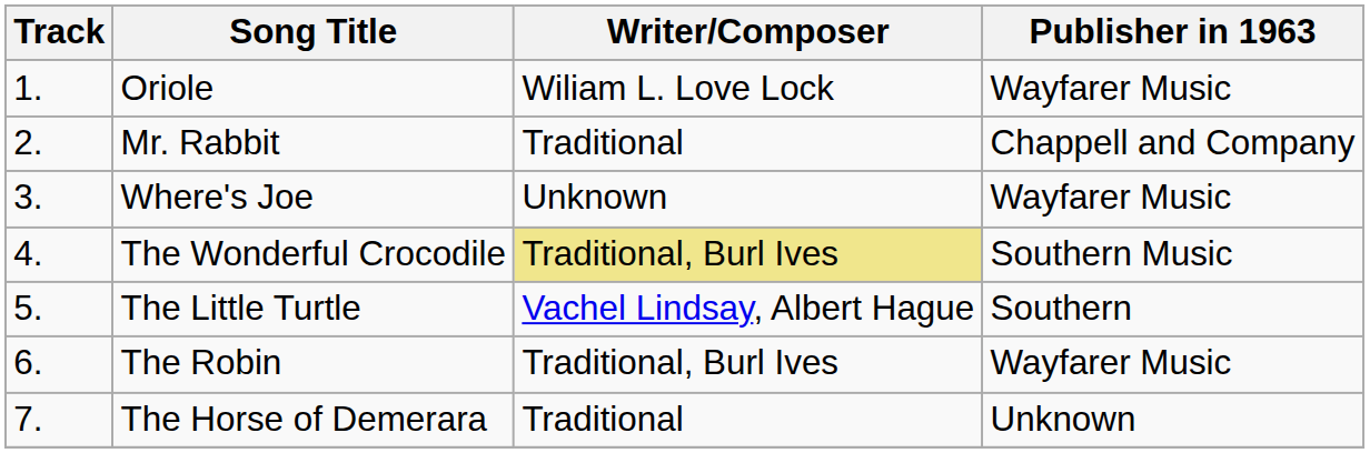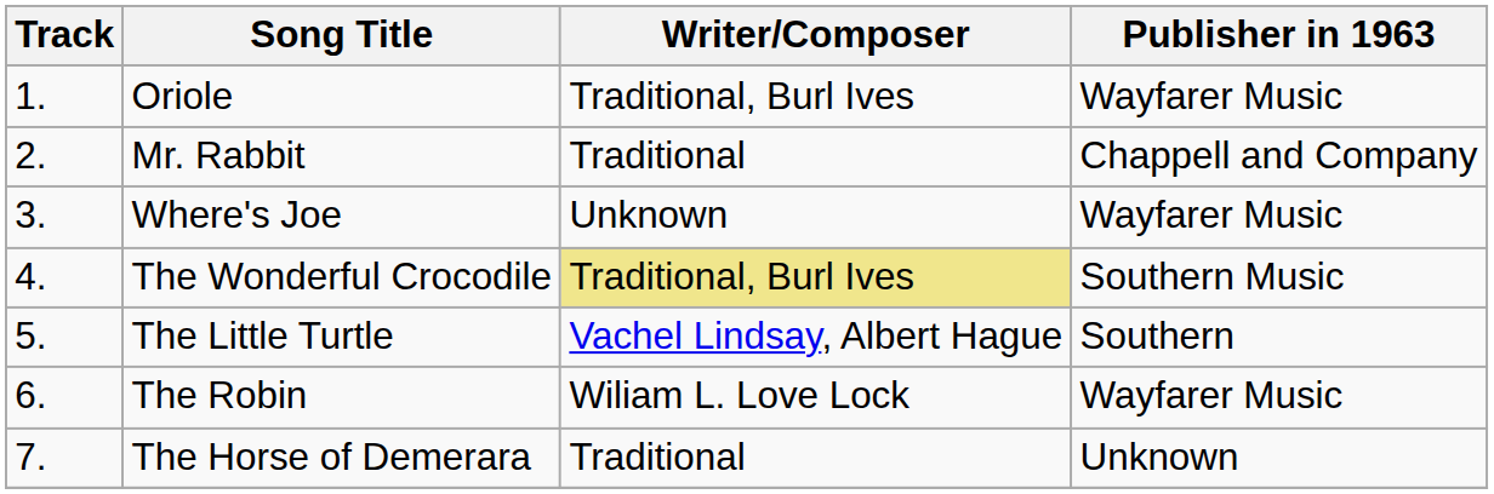Oriole | Writer/Composer: Wiliam L. Love Lock -> Traditional, Burl Ives
The Robin | Writer/Composer: Traditional, Burl Ives -> Wiliam L. Love Lock
